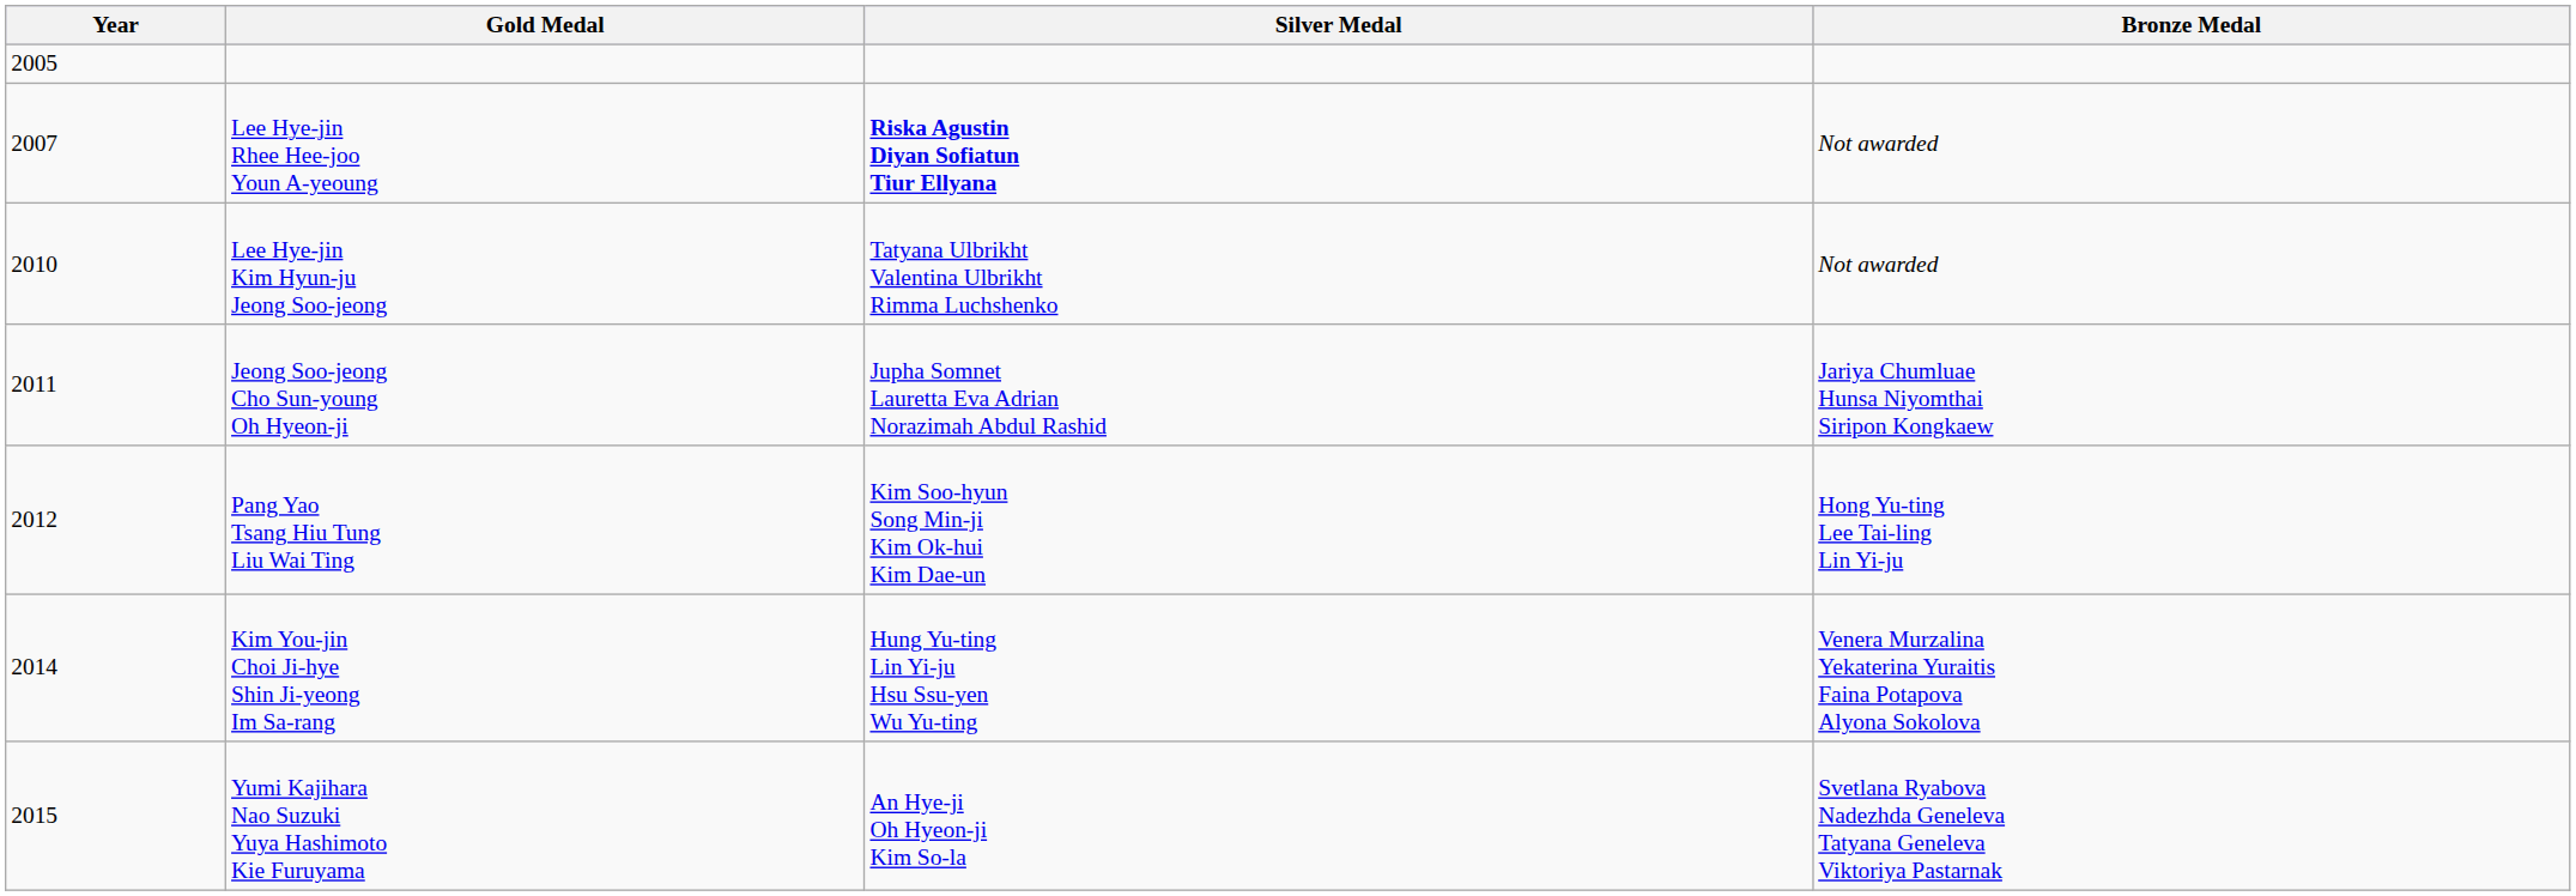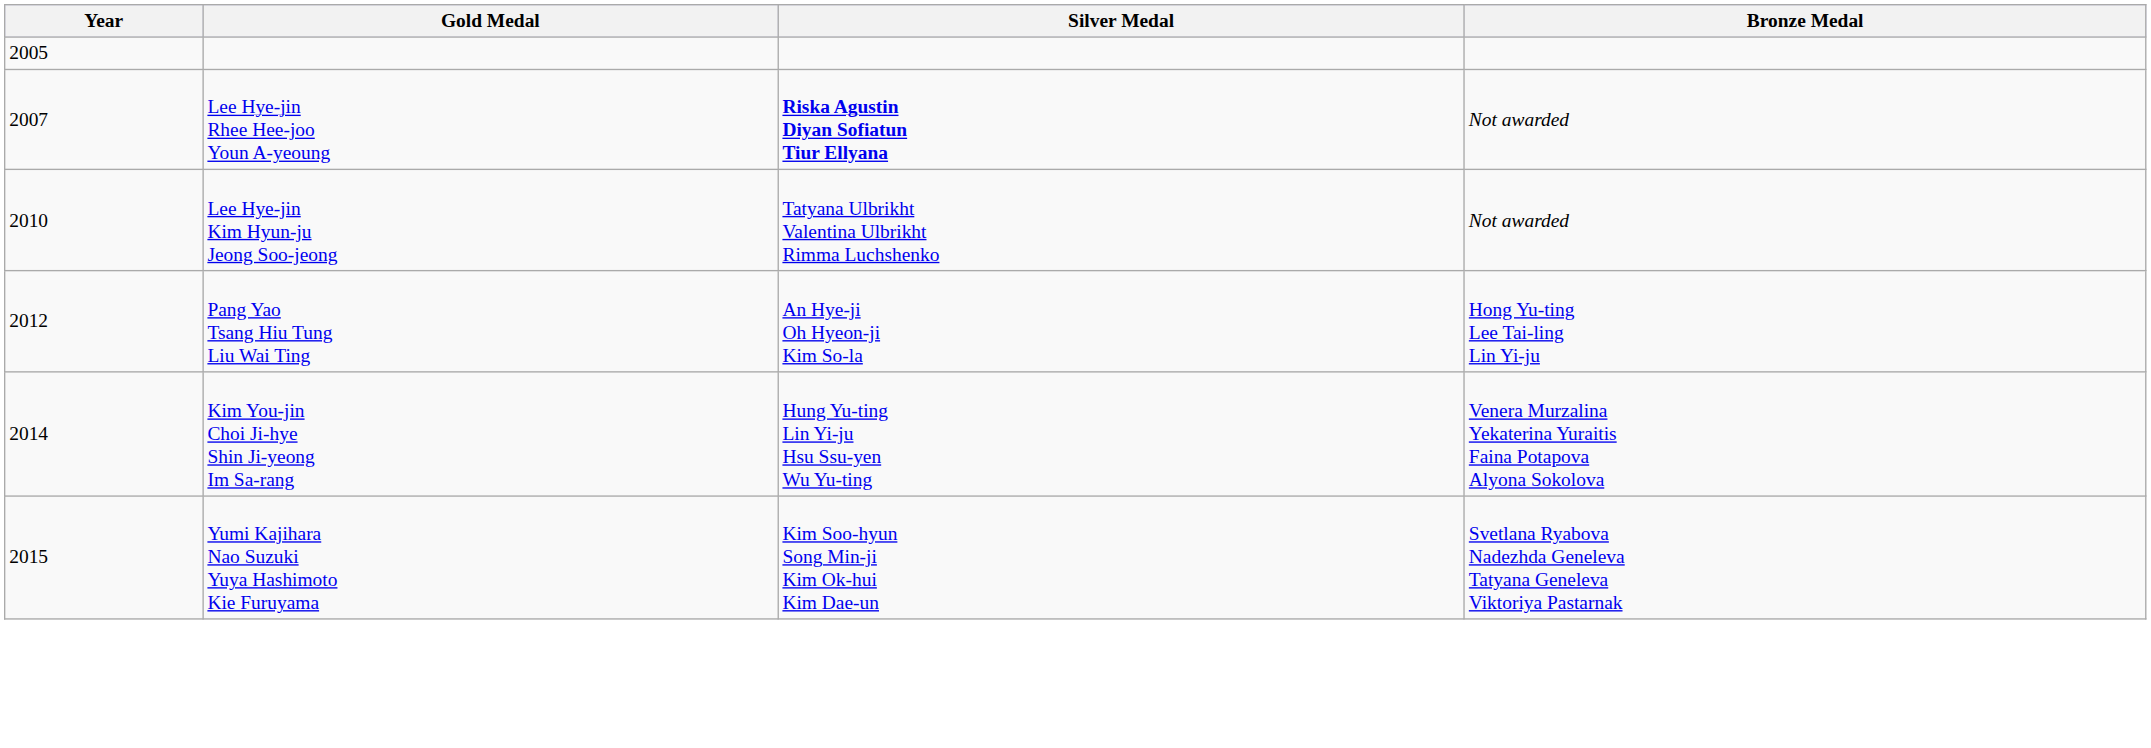- row: 2011 | Jeong Soo-jeong Cho Sun-young Oh Hyeon-ji | Jupha Somnet Lauretta Eva Adrian Norazimah Abdul Rashid | Jariya Chumluae Hunsa Niyomthai Siripon Kongkaew
Pang Yao Tsang Hiu Tung Liu Wai Ting | Silver Medal: Kim Soo-hyun Song Min-ji Kim Ok-hui Kim Dae-un -> An Hye-ji Oh Hyeon-ji Kim So-la
Yumi Kajihara Nao Suzuki Yuya Hashimoto Kie Furuyama | Silver Medal: An Hye-ji Oh Hyeon-ji Kim So-la -> Kim Soo-hyun Song Min-ji Kim Ok-hui Kim Dae-un
